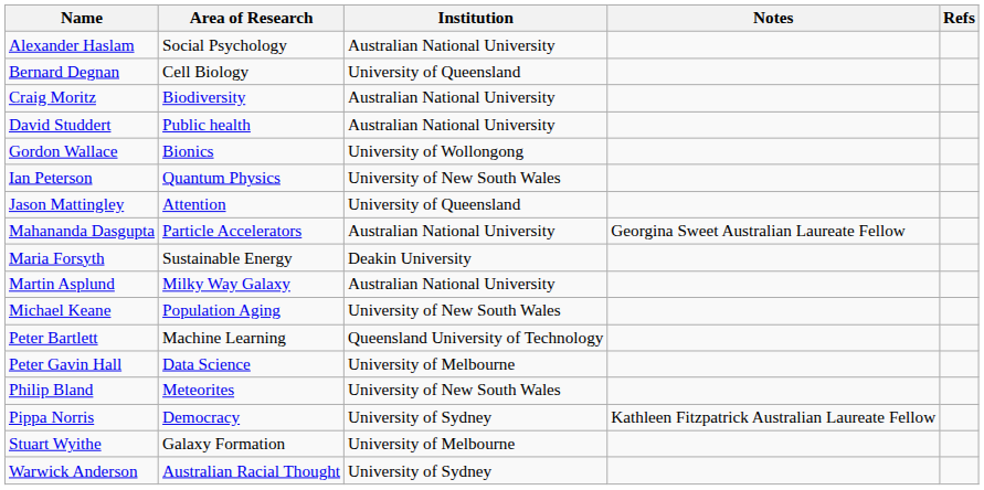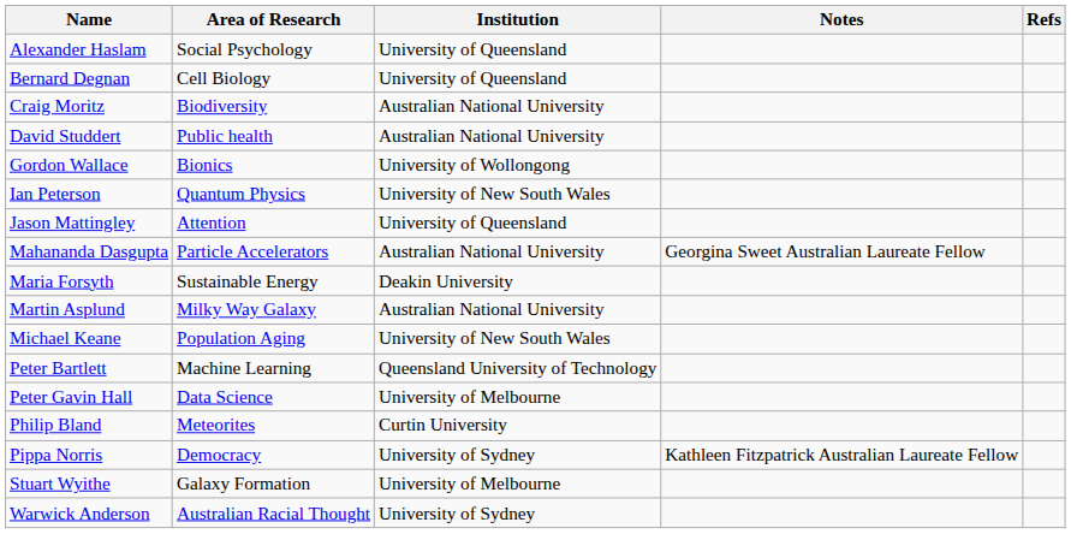Alexander Haslam | Institution: Australian National University -> University of Queensland
Philip Bland | Institution: University of New South Wales -> Curtin University
